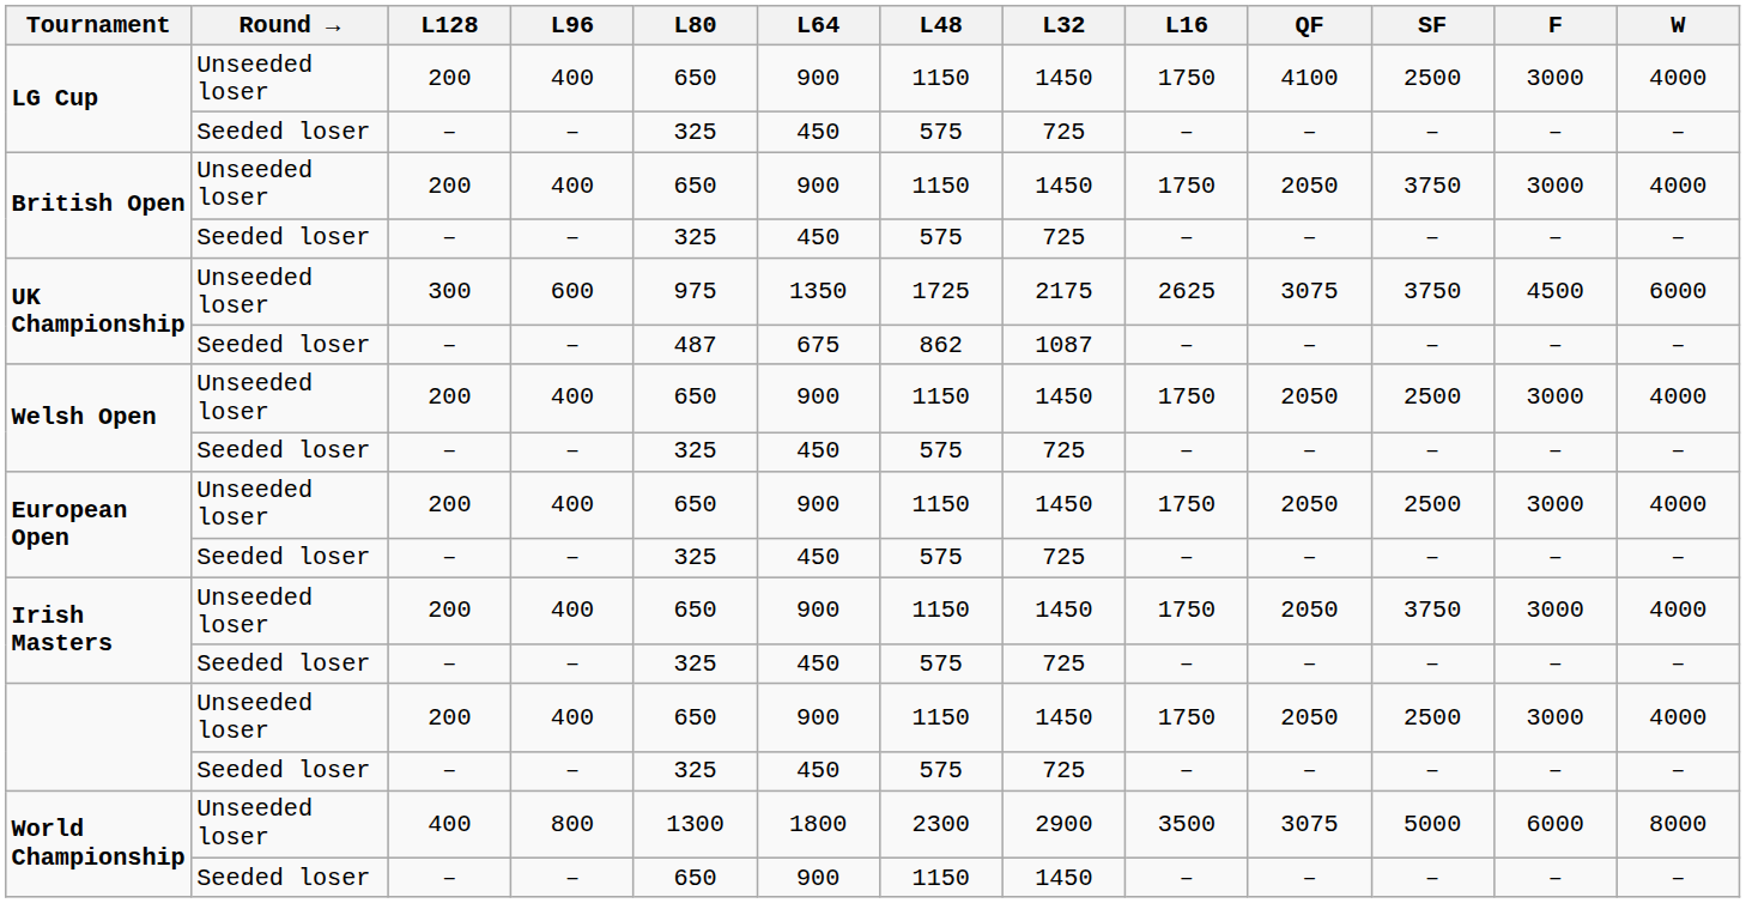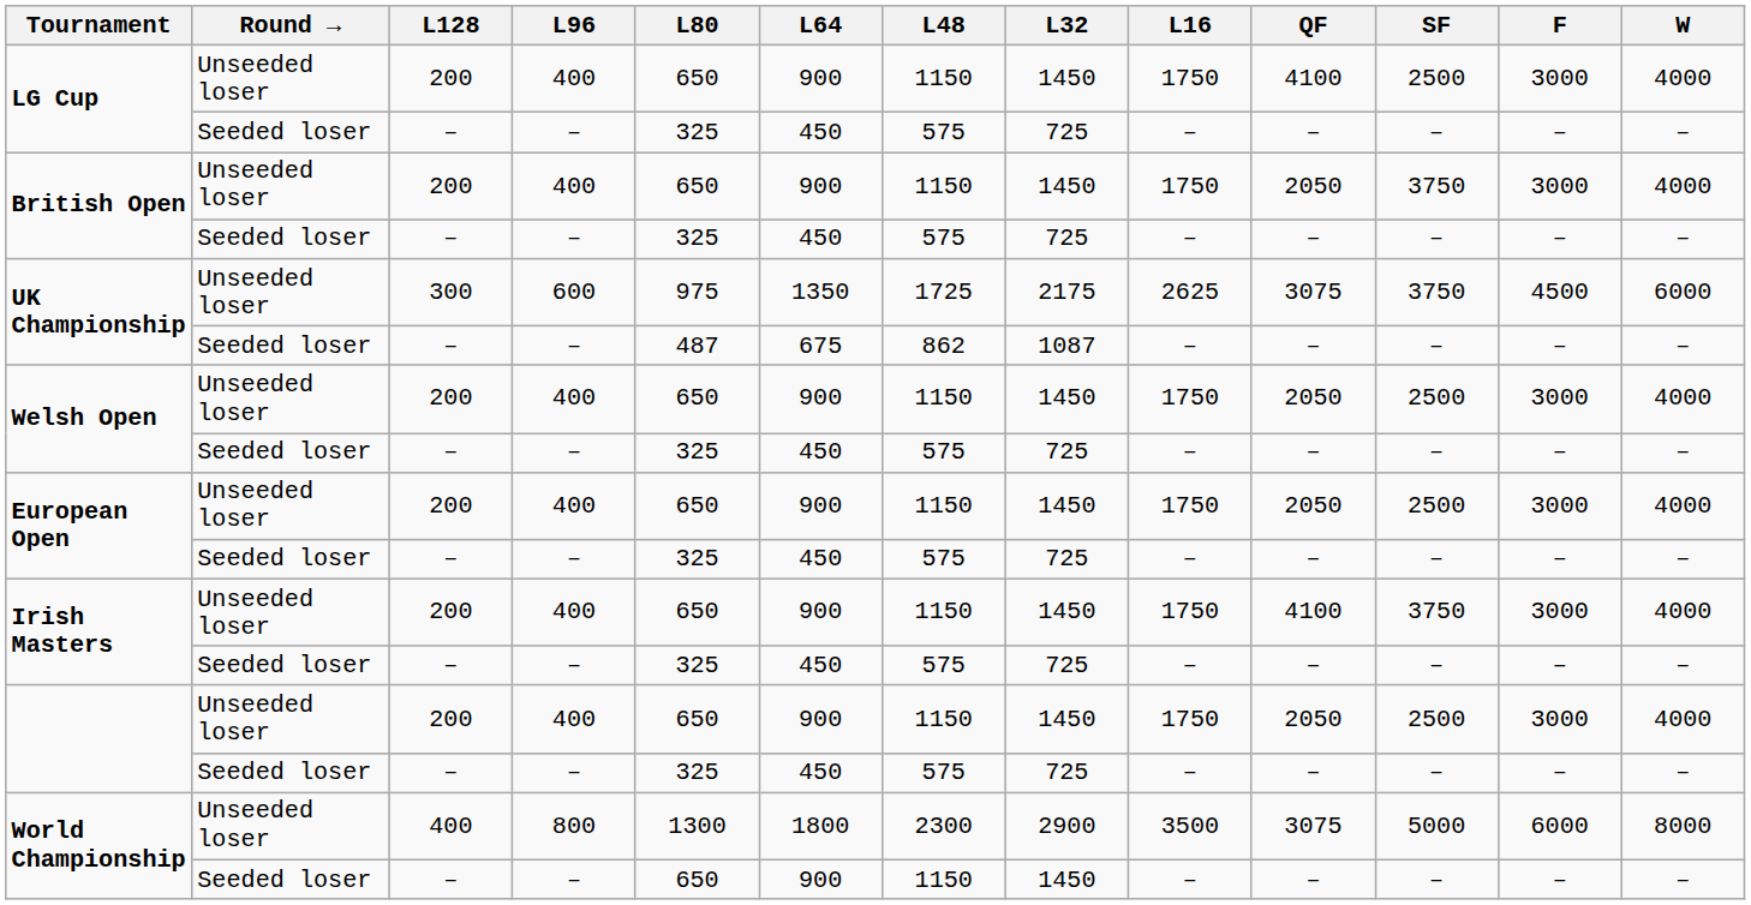Irish Masters / 200 | QF: 2050 -> 4100
